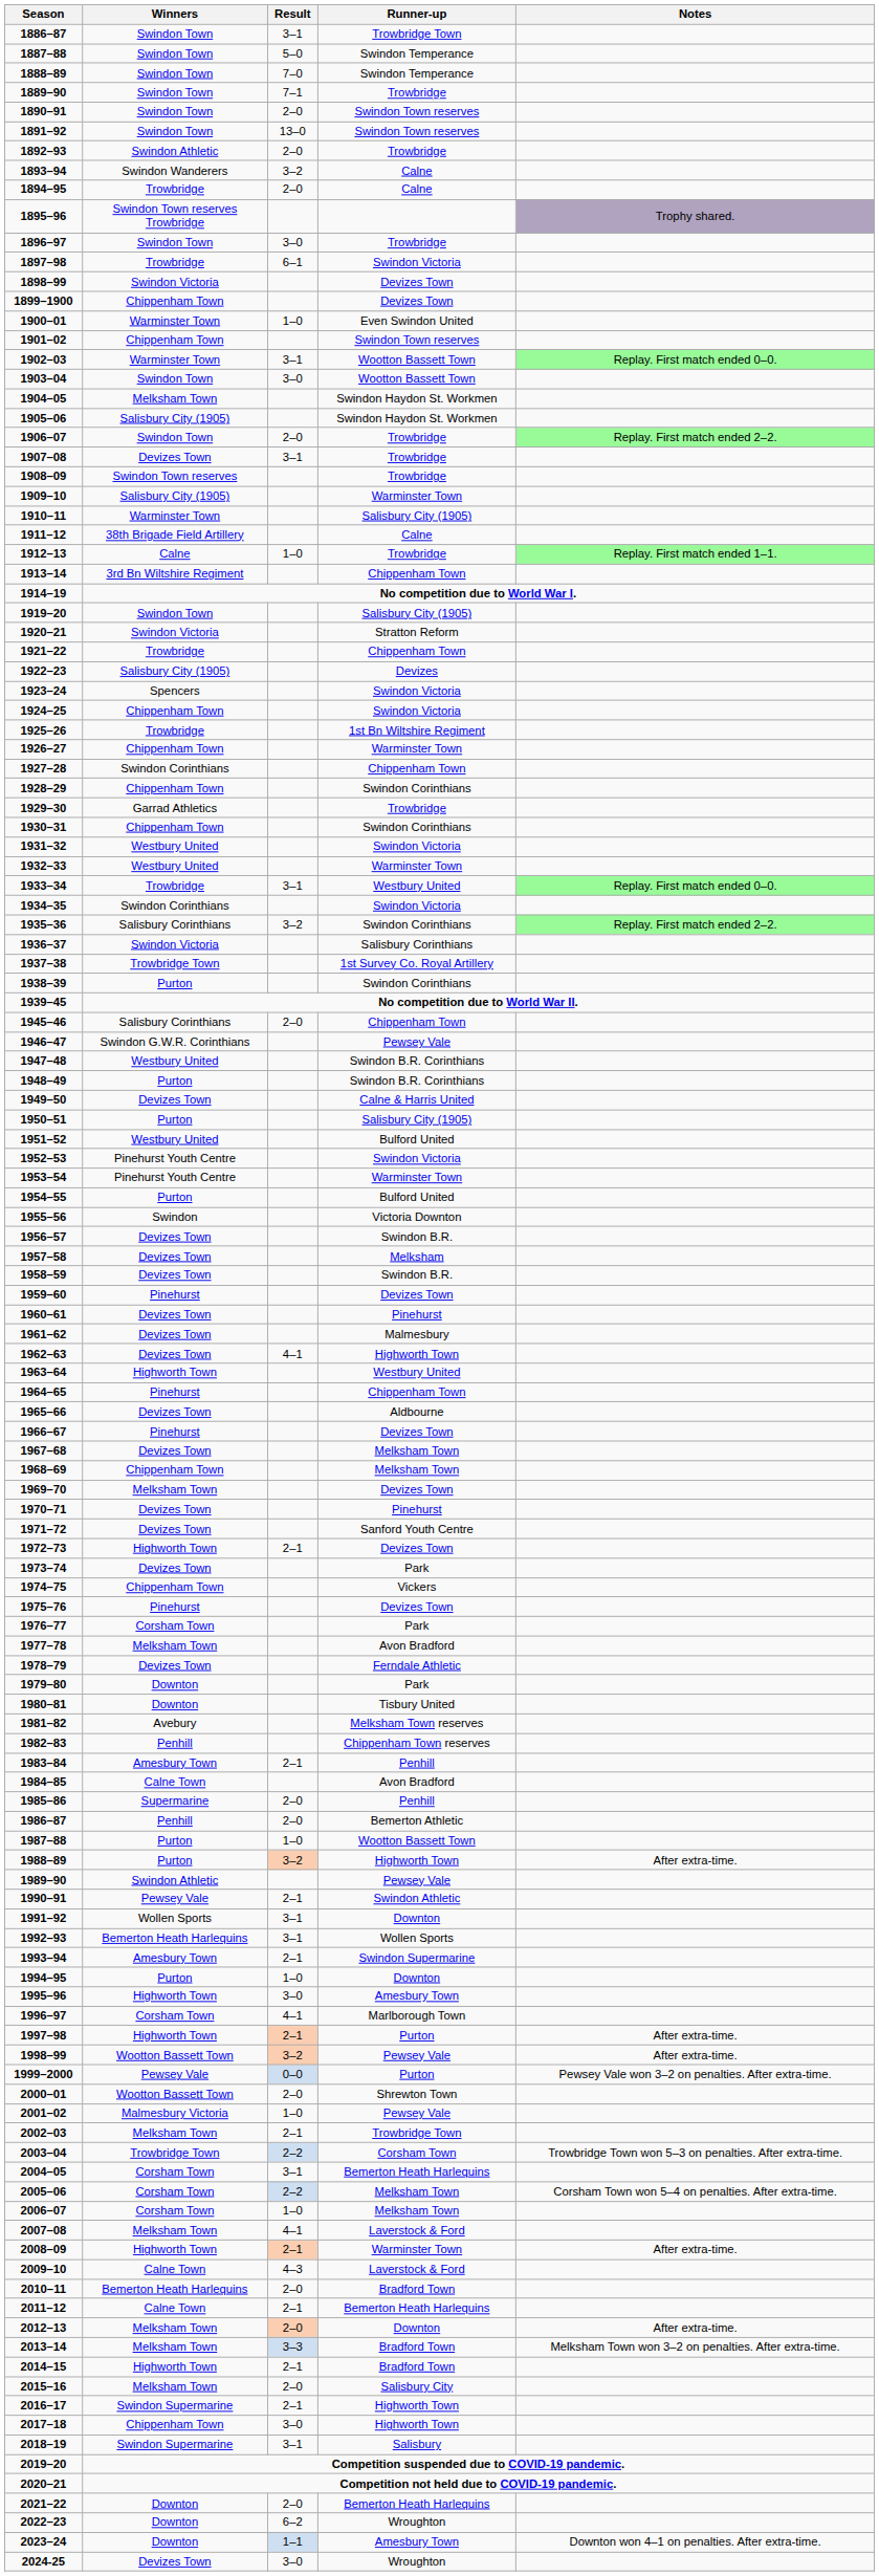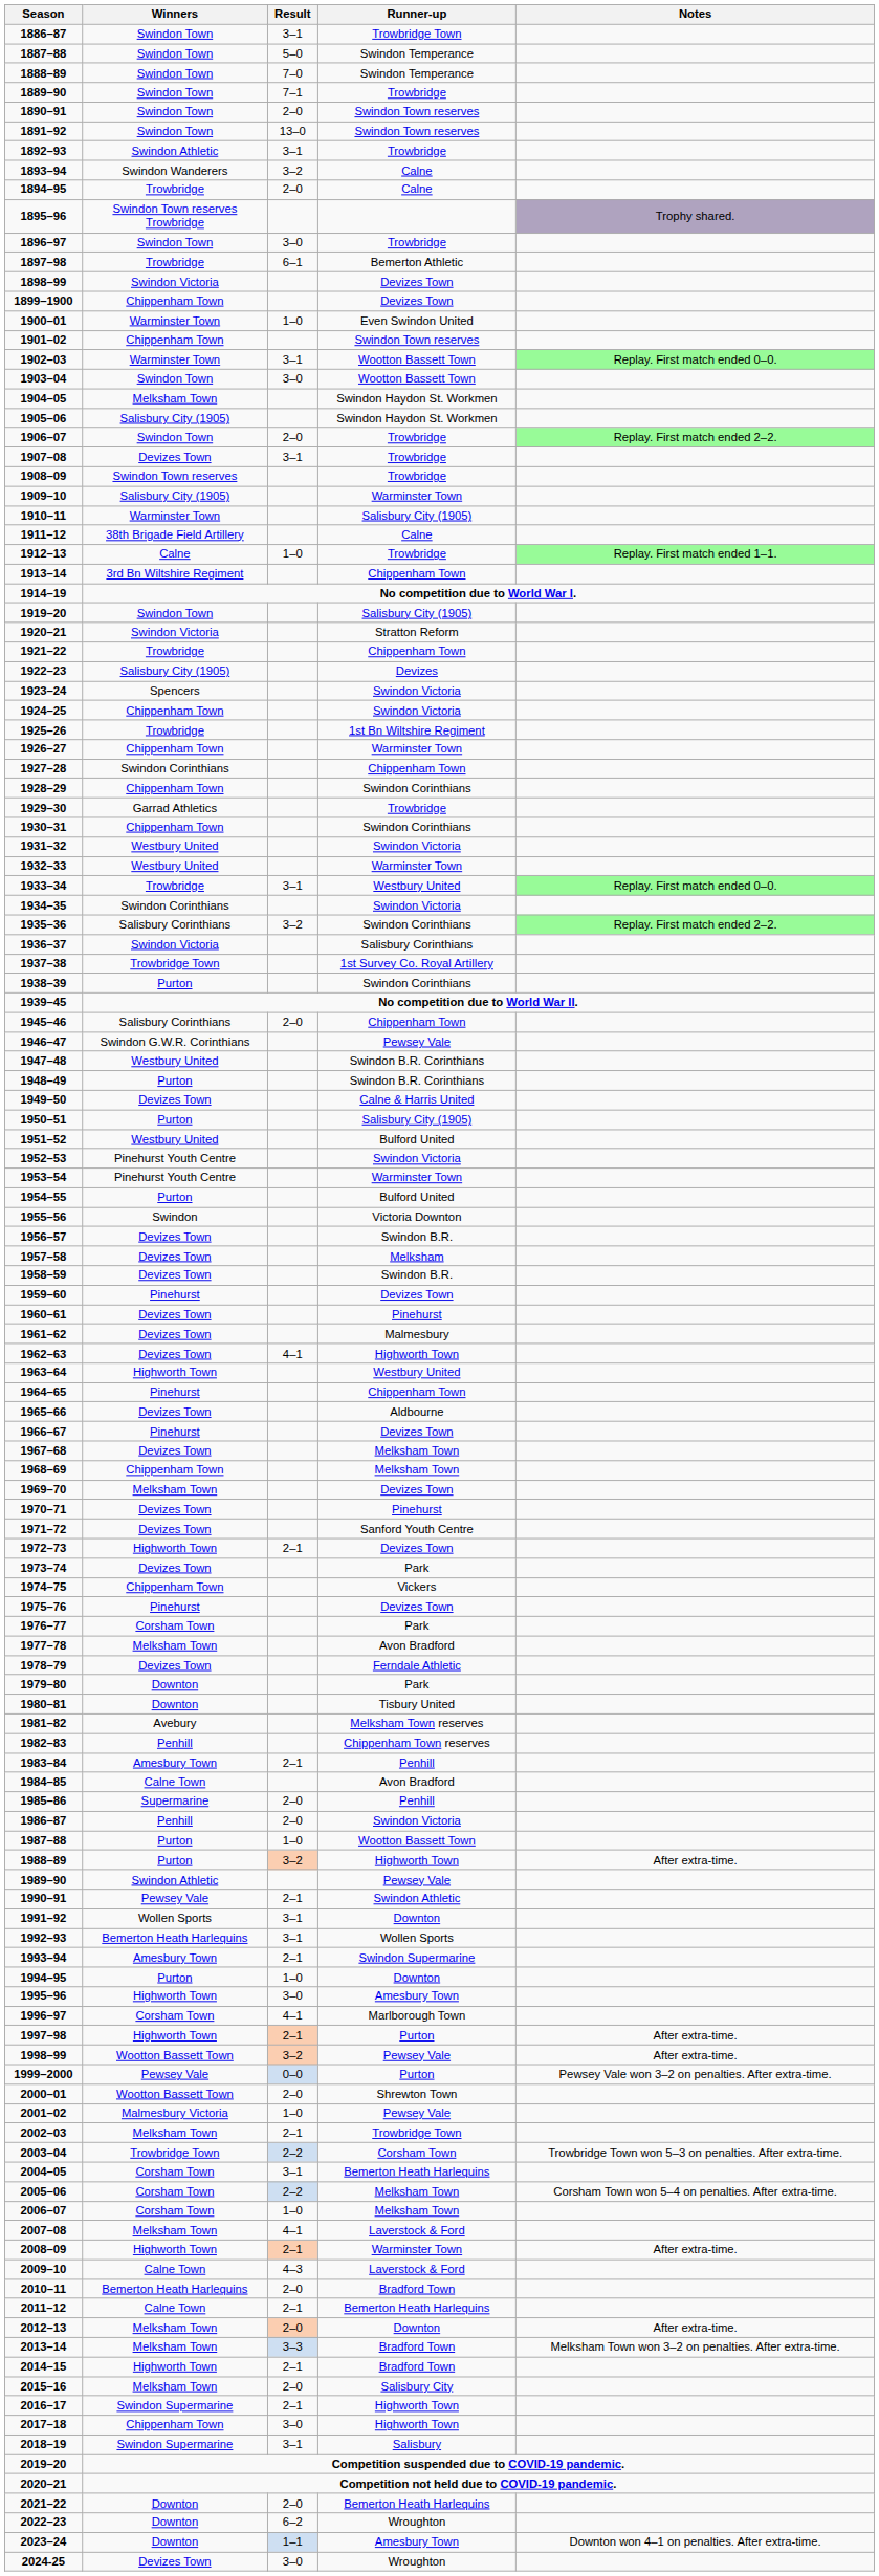1892–93 | Result: 2–0 -> 3–1
1897–98 | Runner-up: Swindon Victoria -> Bemerton Athletic
1986–87 | Runner-up: Bemerton Athletic -> Swindon Victoria
